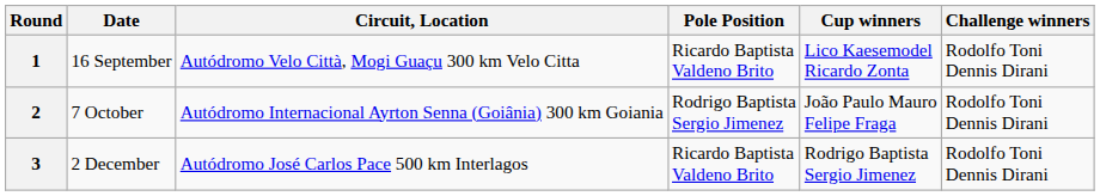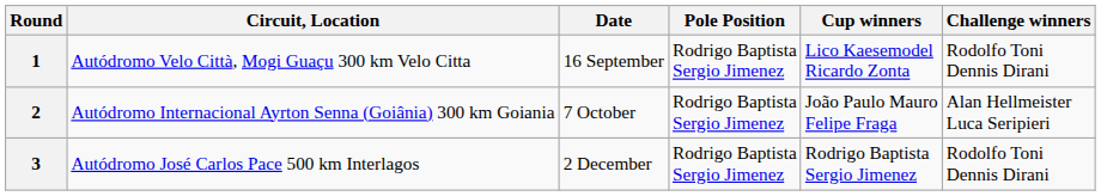columns swapped: Circuit, Location <-> Date
1 | Pole Position: Ricardo Baptista Valdeno Brito -> Rodrigo Baptista Sergio Jimenez
2 | Challenge winners: Rodolfo Toni Dennis Dirani -> Alan Hellmeister Luca Seripieri
3 | Pole Position: Ricardo Baptista Valdeno Brito -> Rodrigo Baptista Sergio Jimenez
